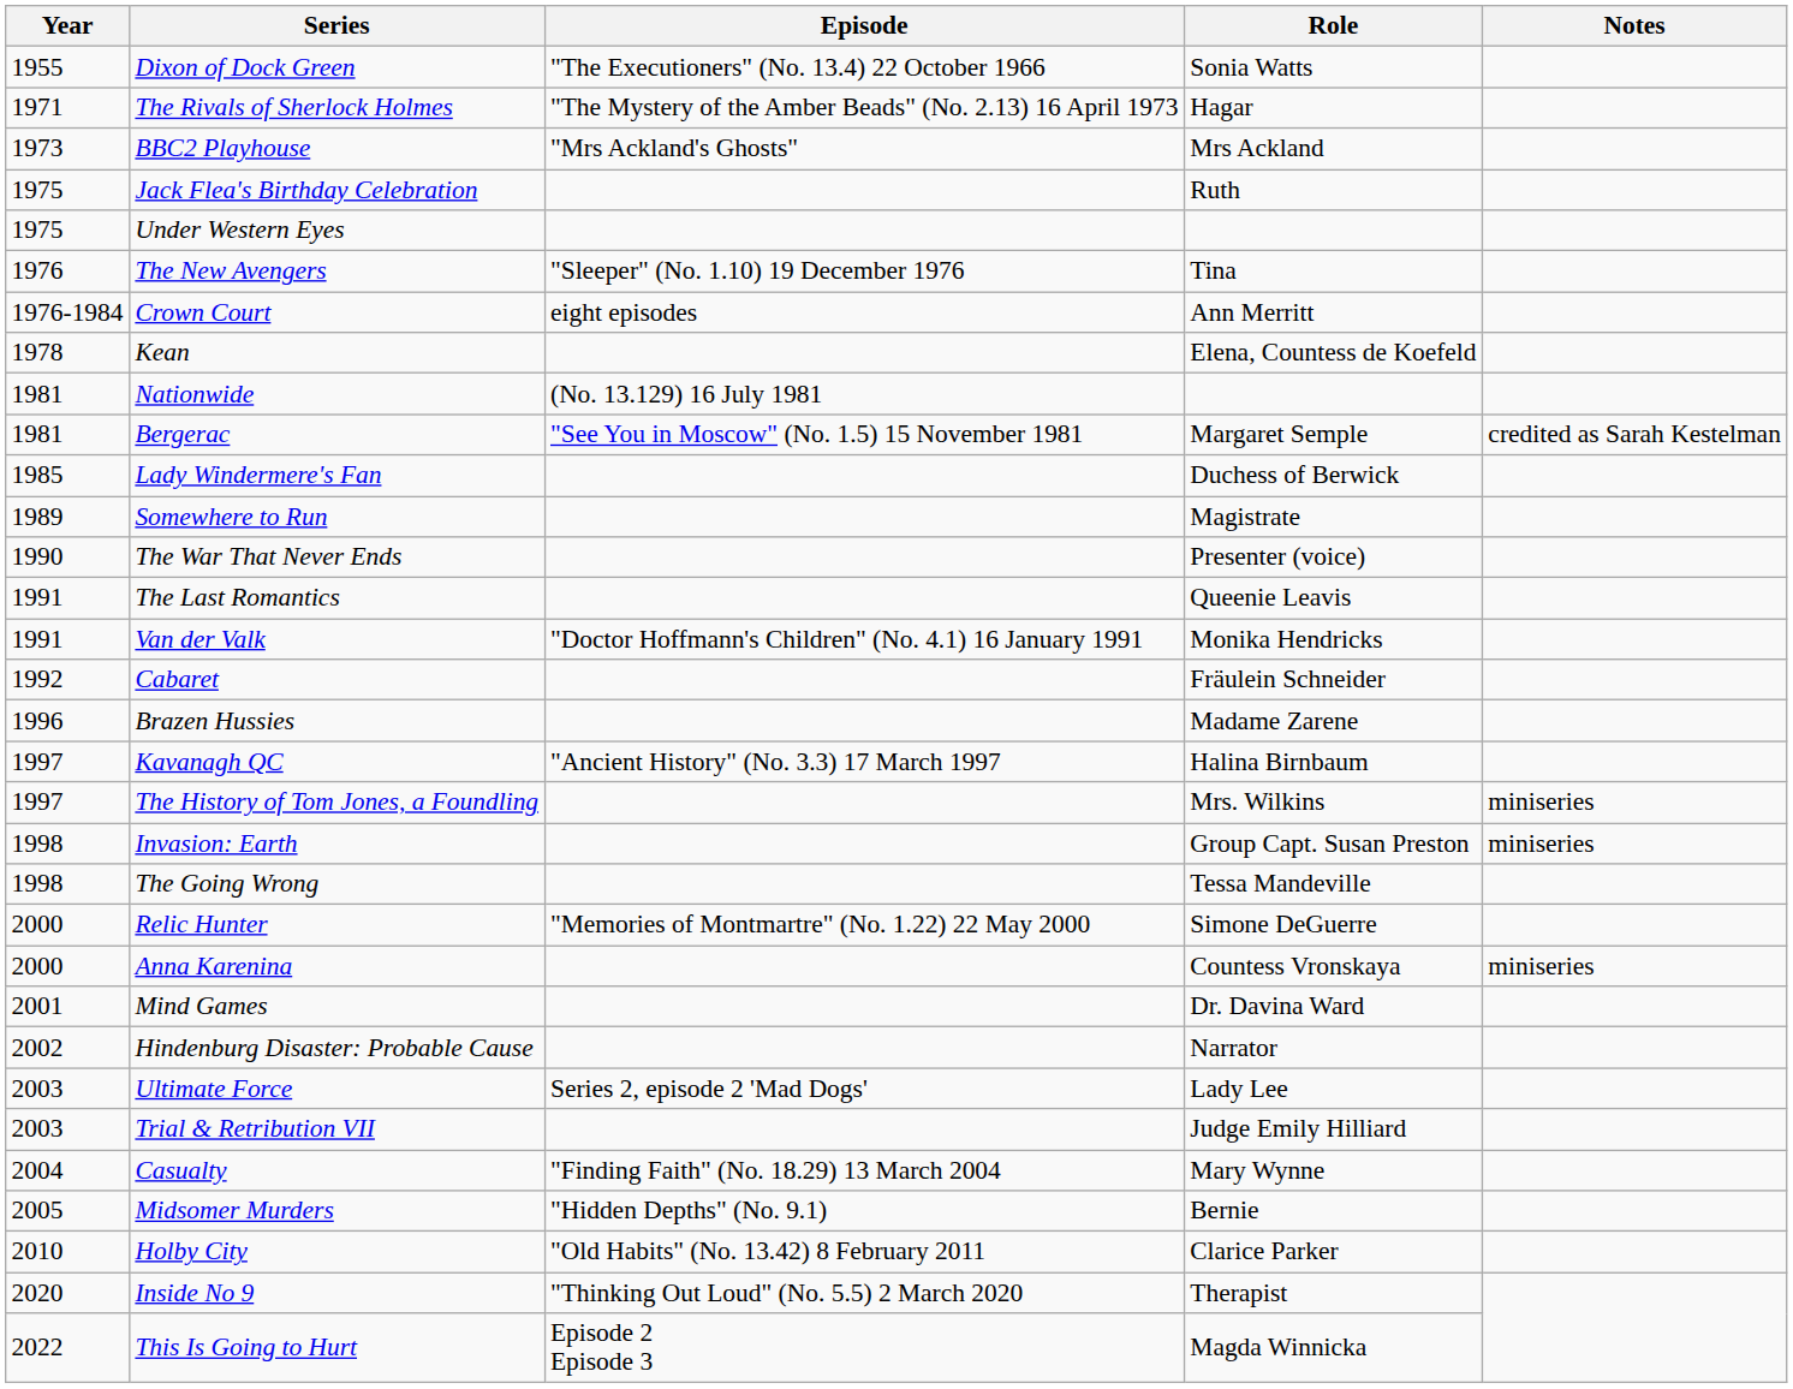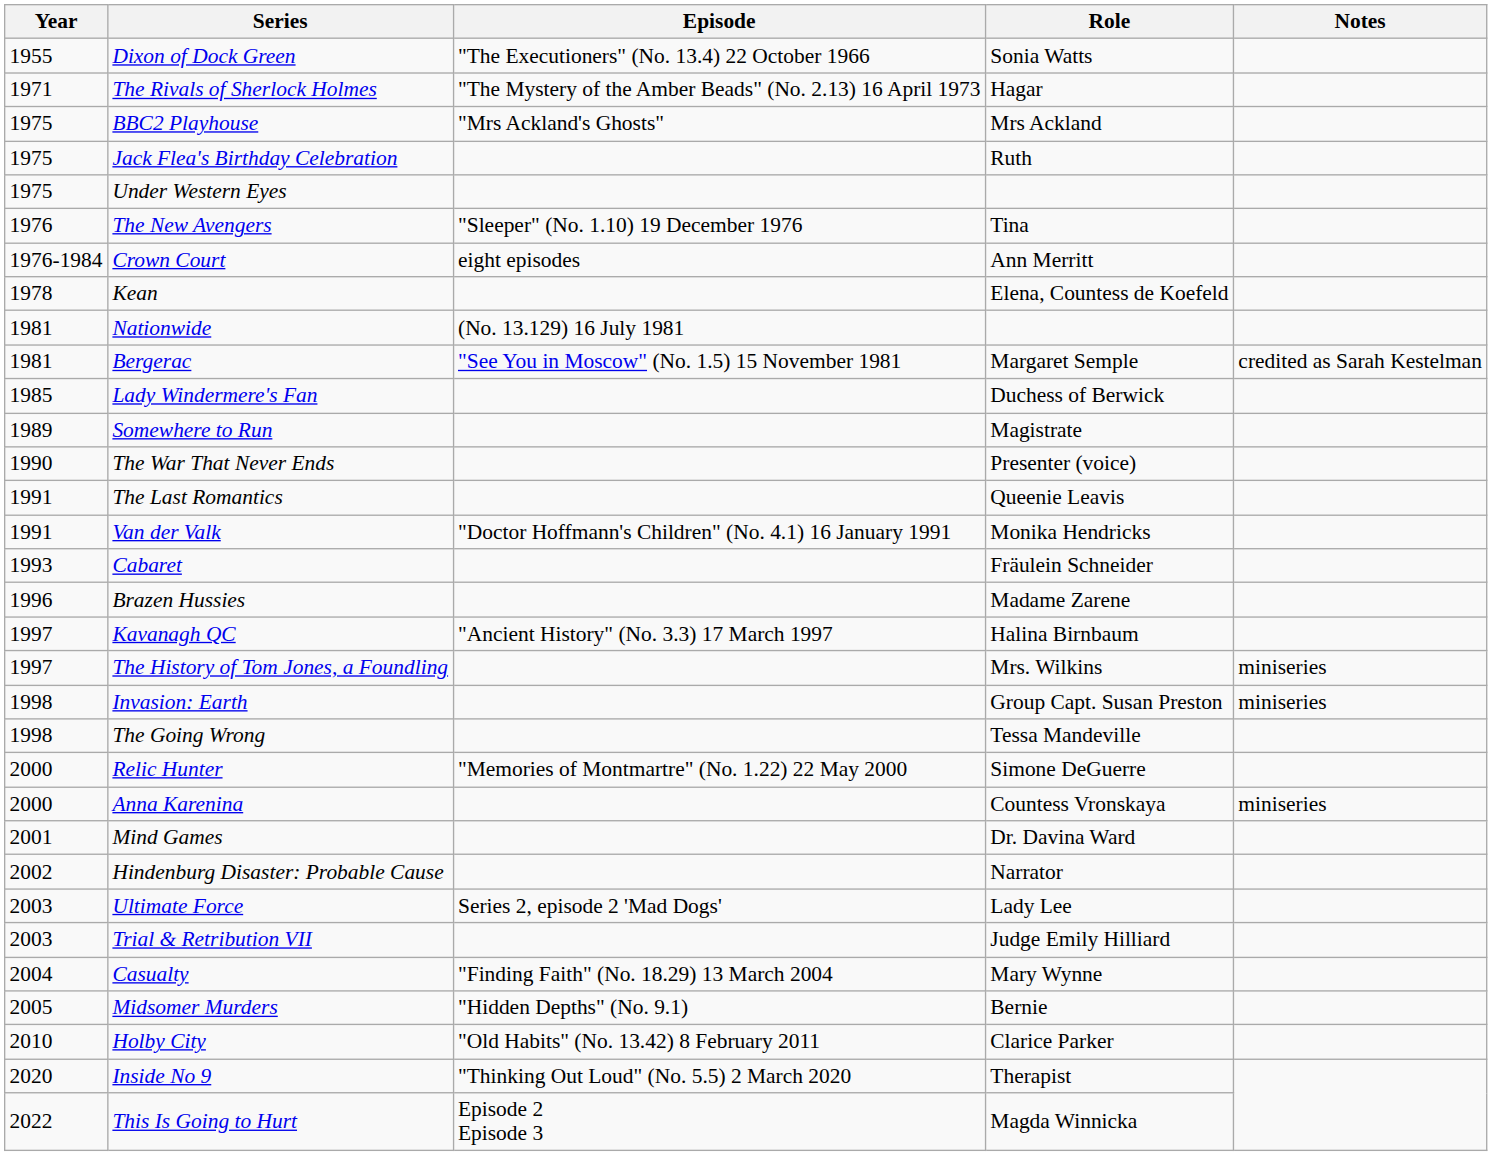BBC2 Playhouse | Year: 1973 -> 1975
Cabaret | Year: 1992 -> 1993
